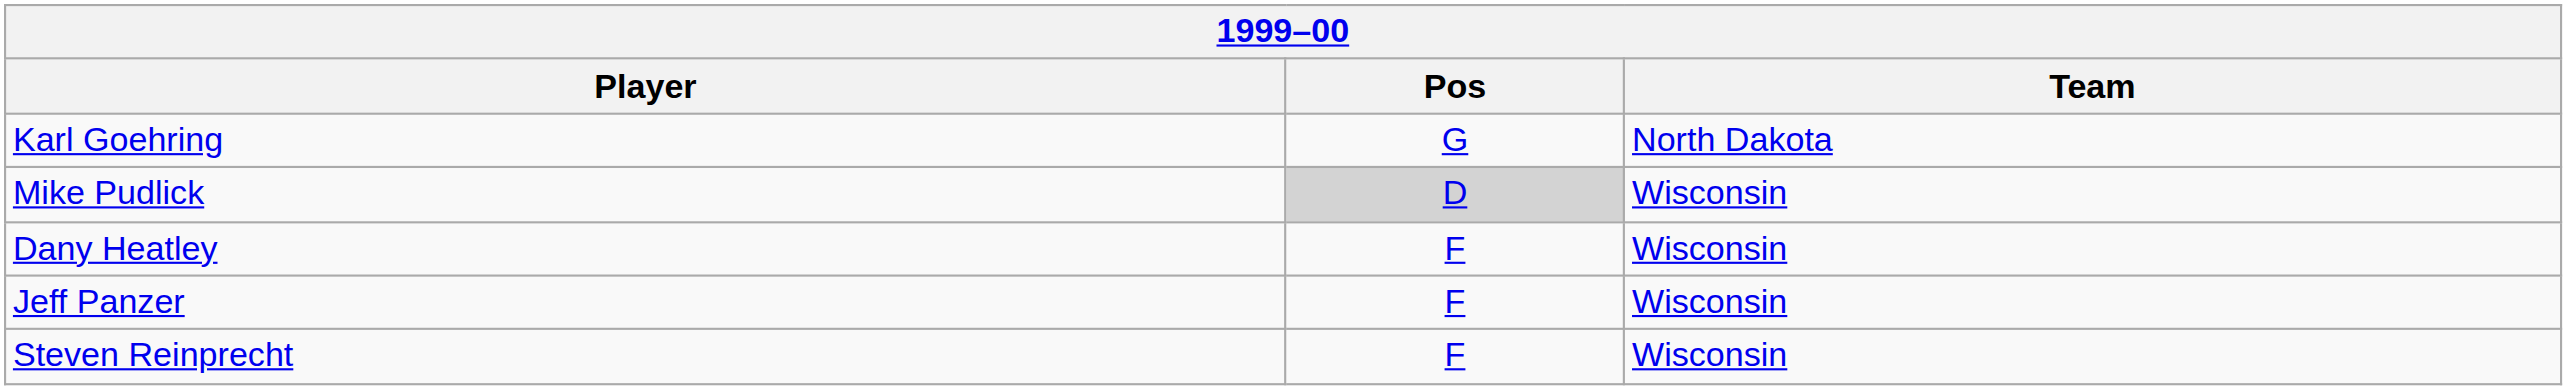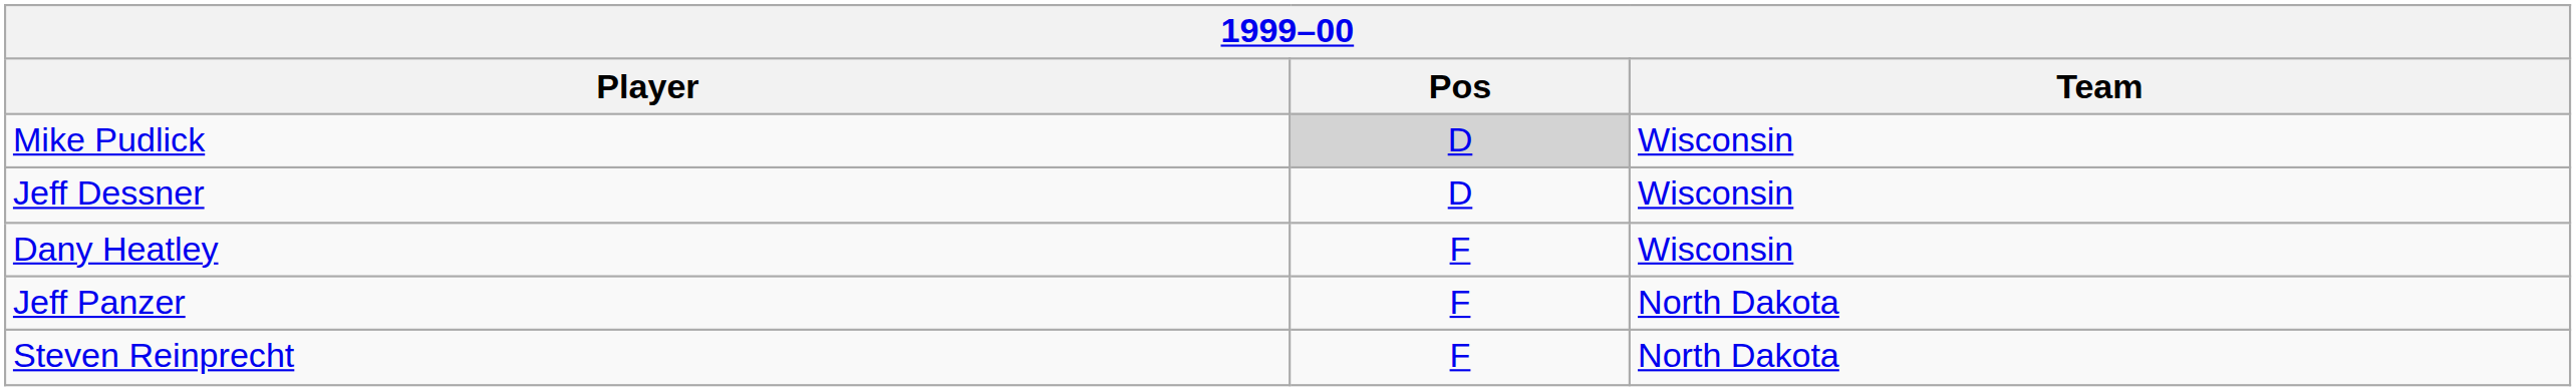- row: Karl Goehring | G | North Dakota
+ row: Jeff Dessner | D | Wisconsin
Jeff Panzer | Team: Wisconsin -> North Dakota
Steven Reinprecht | Team: Wisconsin -> North Dakota
